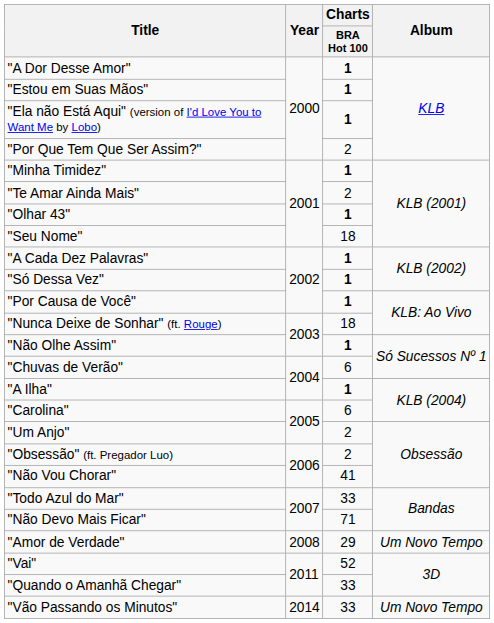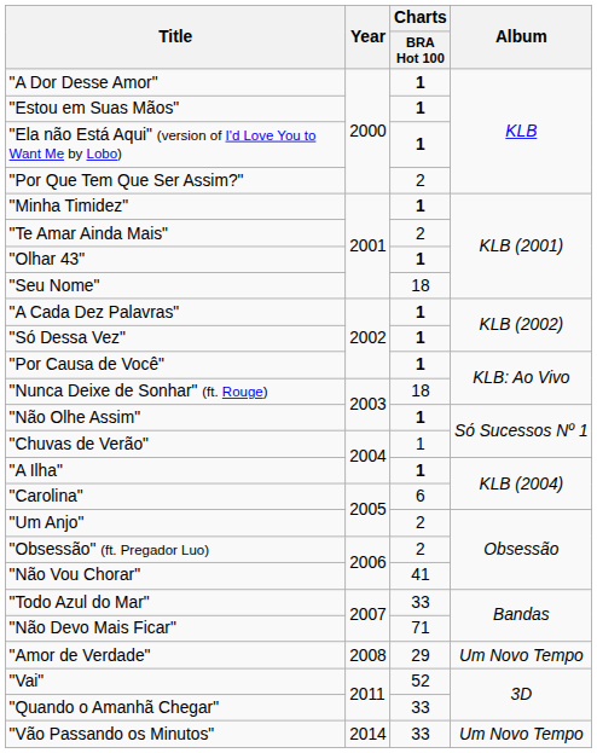"Chuvas de Verão" | Charts / BRA Hot 100: 6 -> 1
